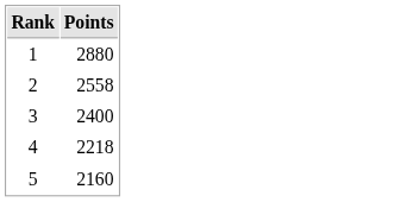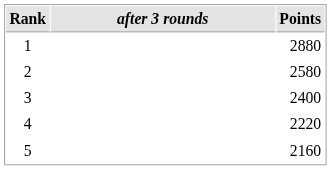+ column: after 3 rounds
2 | Points: 2558 -> 2580
4 | Points: 2218 -> 2220
